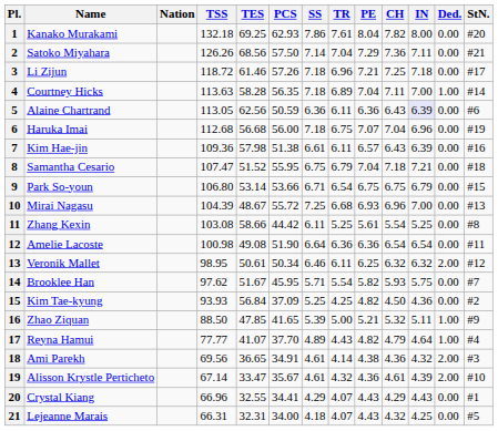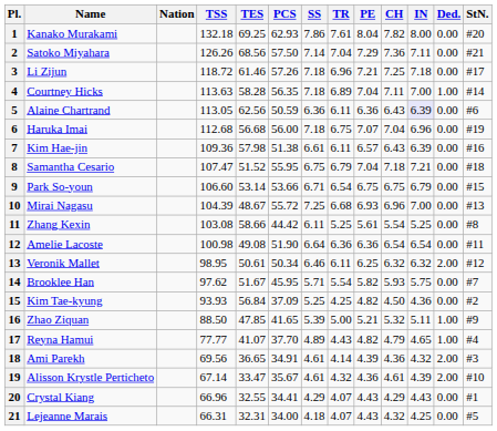9 | TSS: 106.80 -> 106.60
17 | IN: 4.64 -> 4.65
18 | PE: 4.38 -> 4.39
